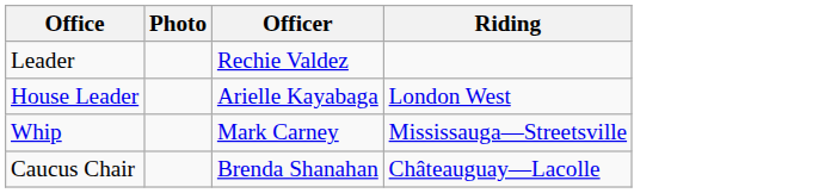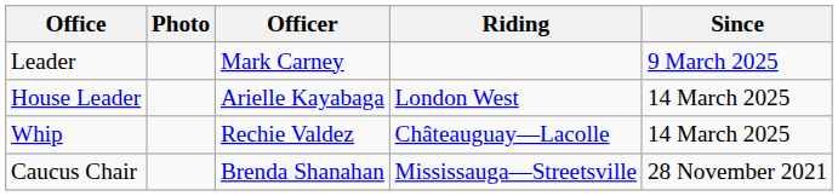+ column: Since | 9 March 2025 | 14 March 2025 | 14 March 2025 | 28 November 2021
Leader | Officer: Rechie Valdez -> Mark Carney
Whip | Officer: Mark Carney -> Rechie Valdez
Whip | Riding: Mississauga—Streetsville -> Châteauguay—Lacolle
Caucus Chair | Riding: Châteauguay—Lacolle -> Mississauga—Streetsville
